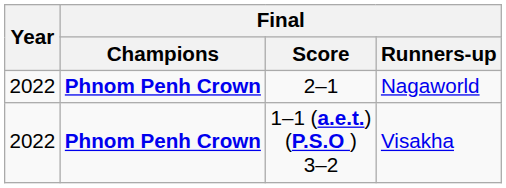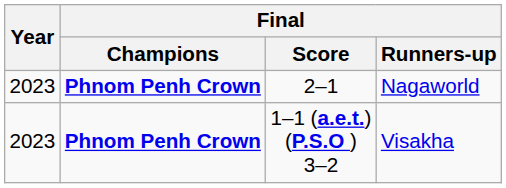2–1 | Year: 2022 -> 2023
1–1 (a.e.t.) (P.S.O ) 3–2 | Year: 2022 -> 2023
